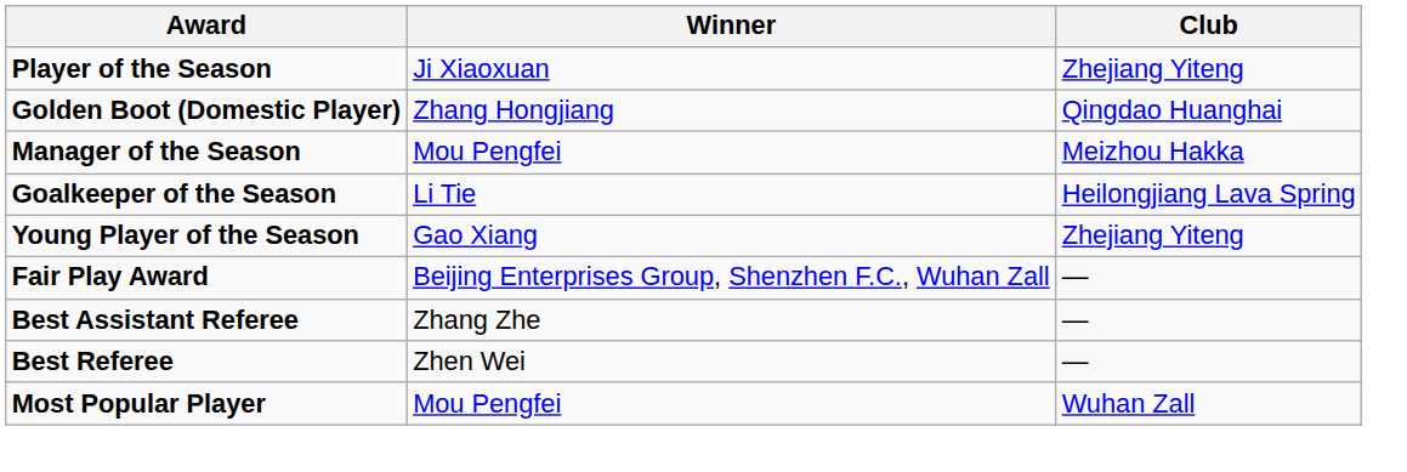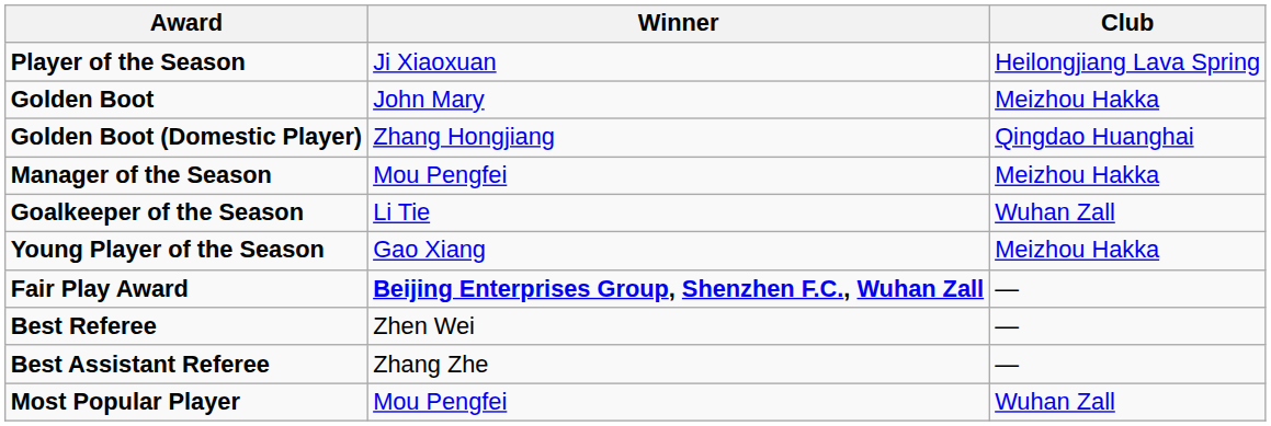Player of the Season | Club: Zhejiang Yiteng -> Heilongjiang Lava Spring
+ row: Golden Boot | John Mary | Meizhou Hakka
Goalkeeper of the Season | Club: Heilongjiang Lava Spring -> Wuhan Zall
Young Player of the Season | Club: Zhejiang Yiteng -> Meizhou Hakka
Fair Play Award | Winner: normal -> bold
rows swapped: Best Referee <-> Best Assistant Referee
